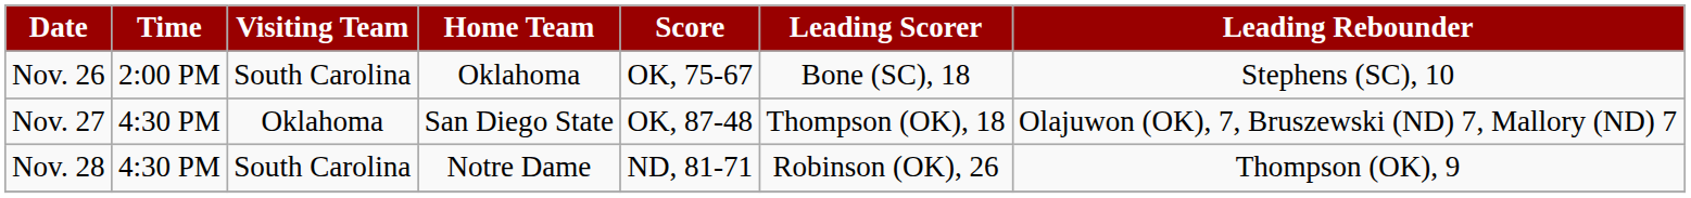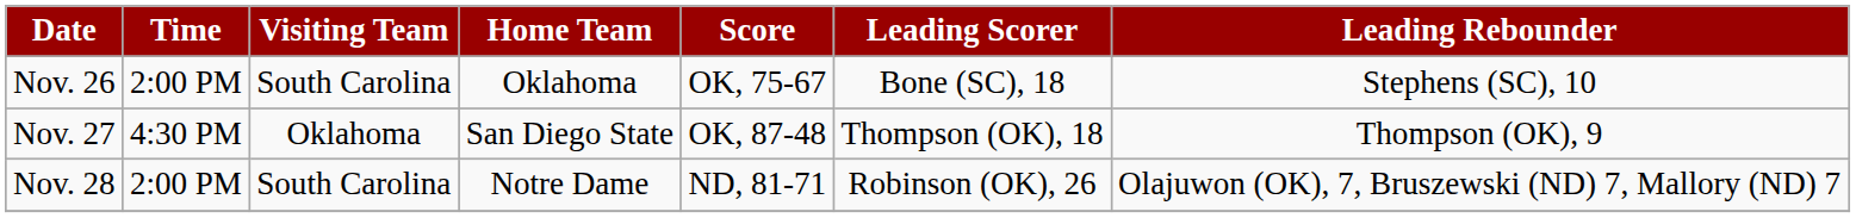Nov. 27 | Leading Rebounder: Olajuwon (OK), 7, Bruszewski (ND) 7, Mallory (ND) 7 -> Thompson (OK), 9
Nov. 28 | Time: 4:30 PM -> 2:00 PM
Nov. 28 | Leading Rebounder: Thompson (OK), 9 -> Olajuwon (OK), 7, Bruszewski (ND) 7, Mallory (ND) 7
